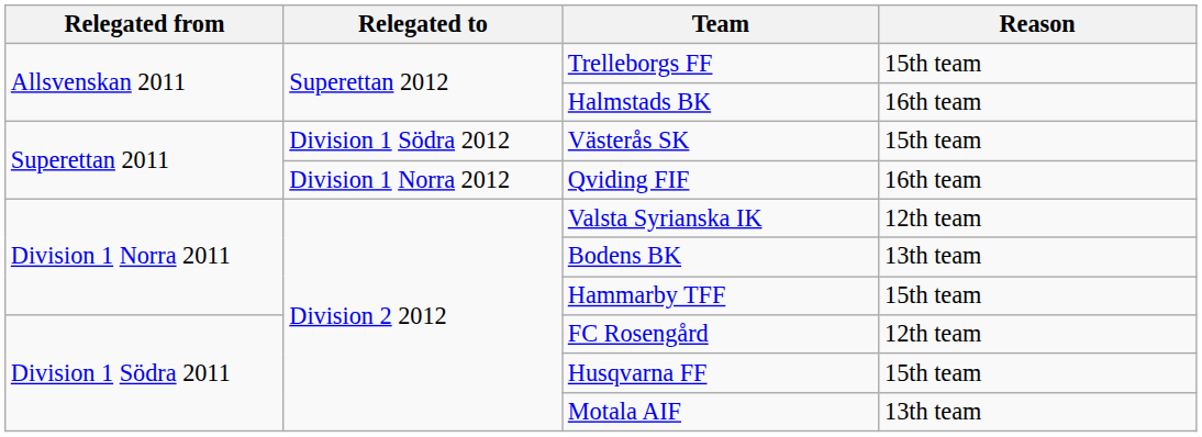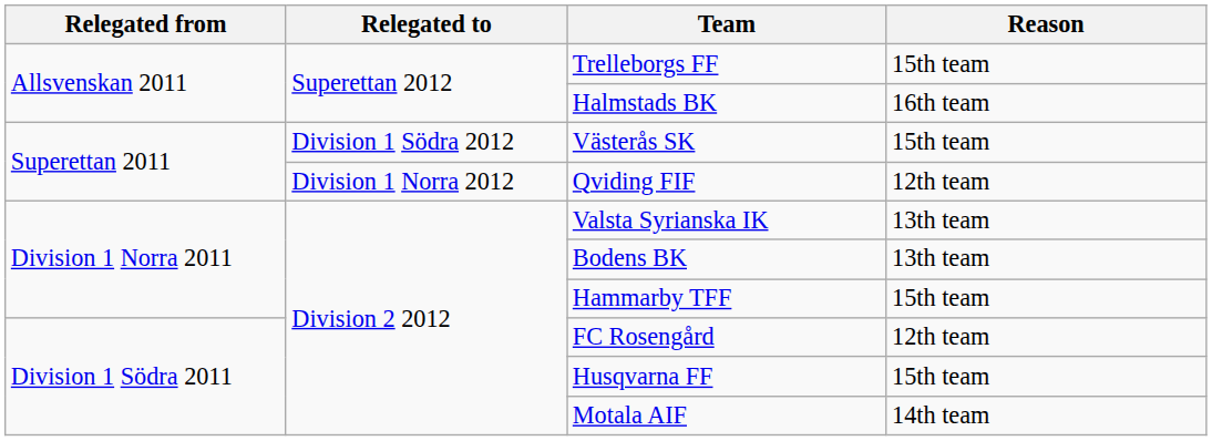Qviding FIF | Reason: 16th team -> 12th team
Valsta Syrianska IK | Reason: 12th team -> 13th team
Motala AIF | Reason: 13th team -> 14th team
